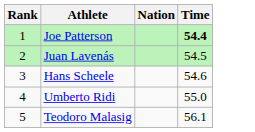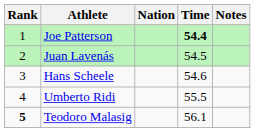+ column: Notes
Umberto Ridi | Time: 55.0 -> 55.5
Teodoro Malasig | Rank: normal -> bold
